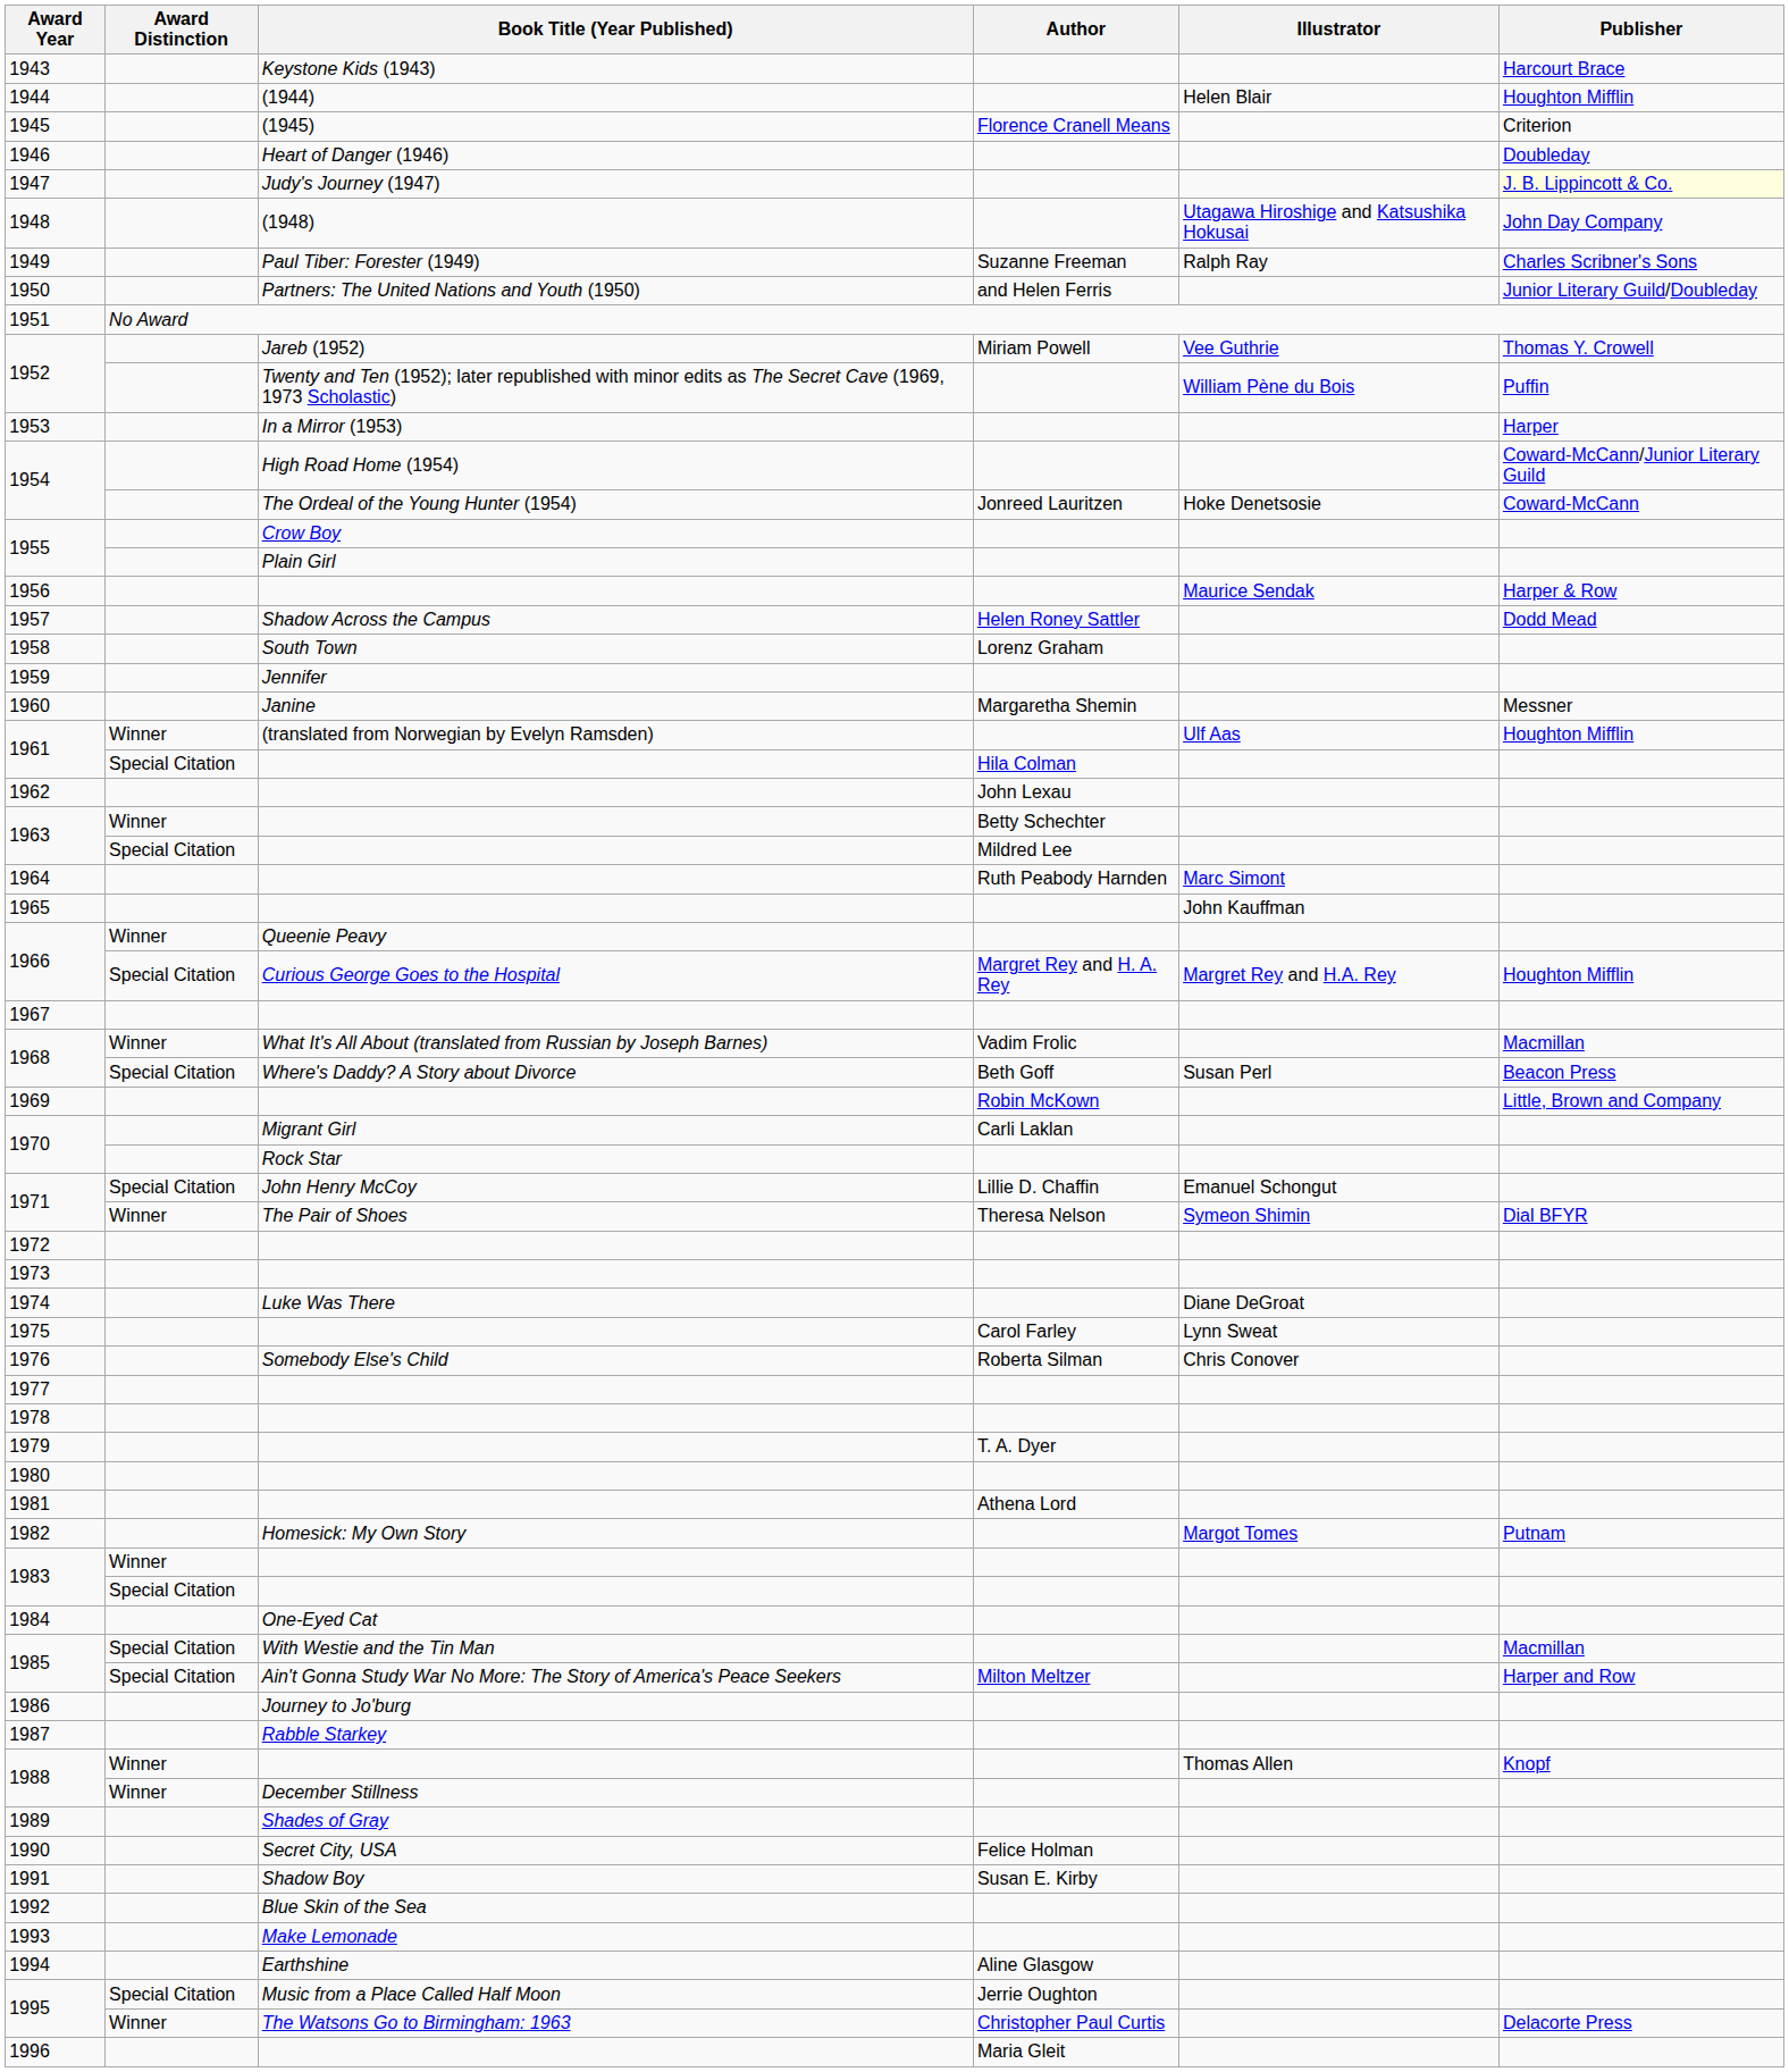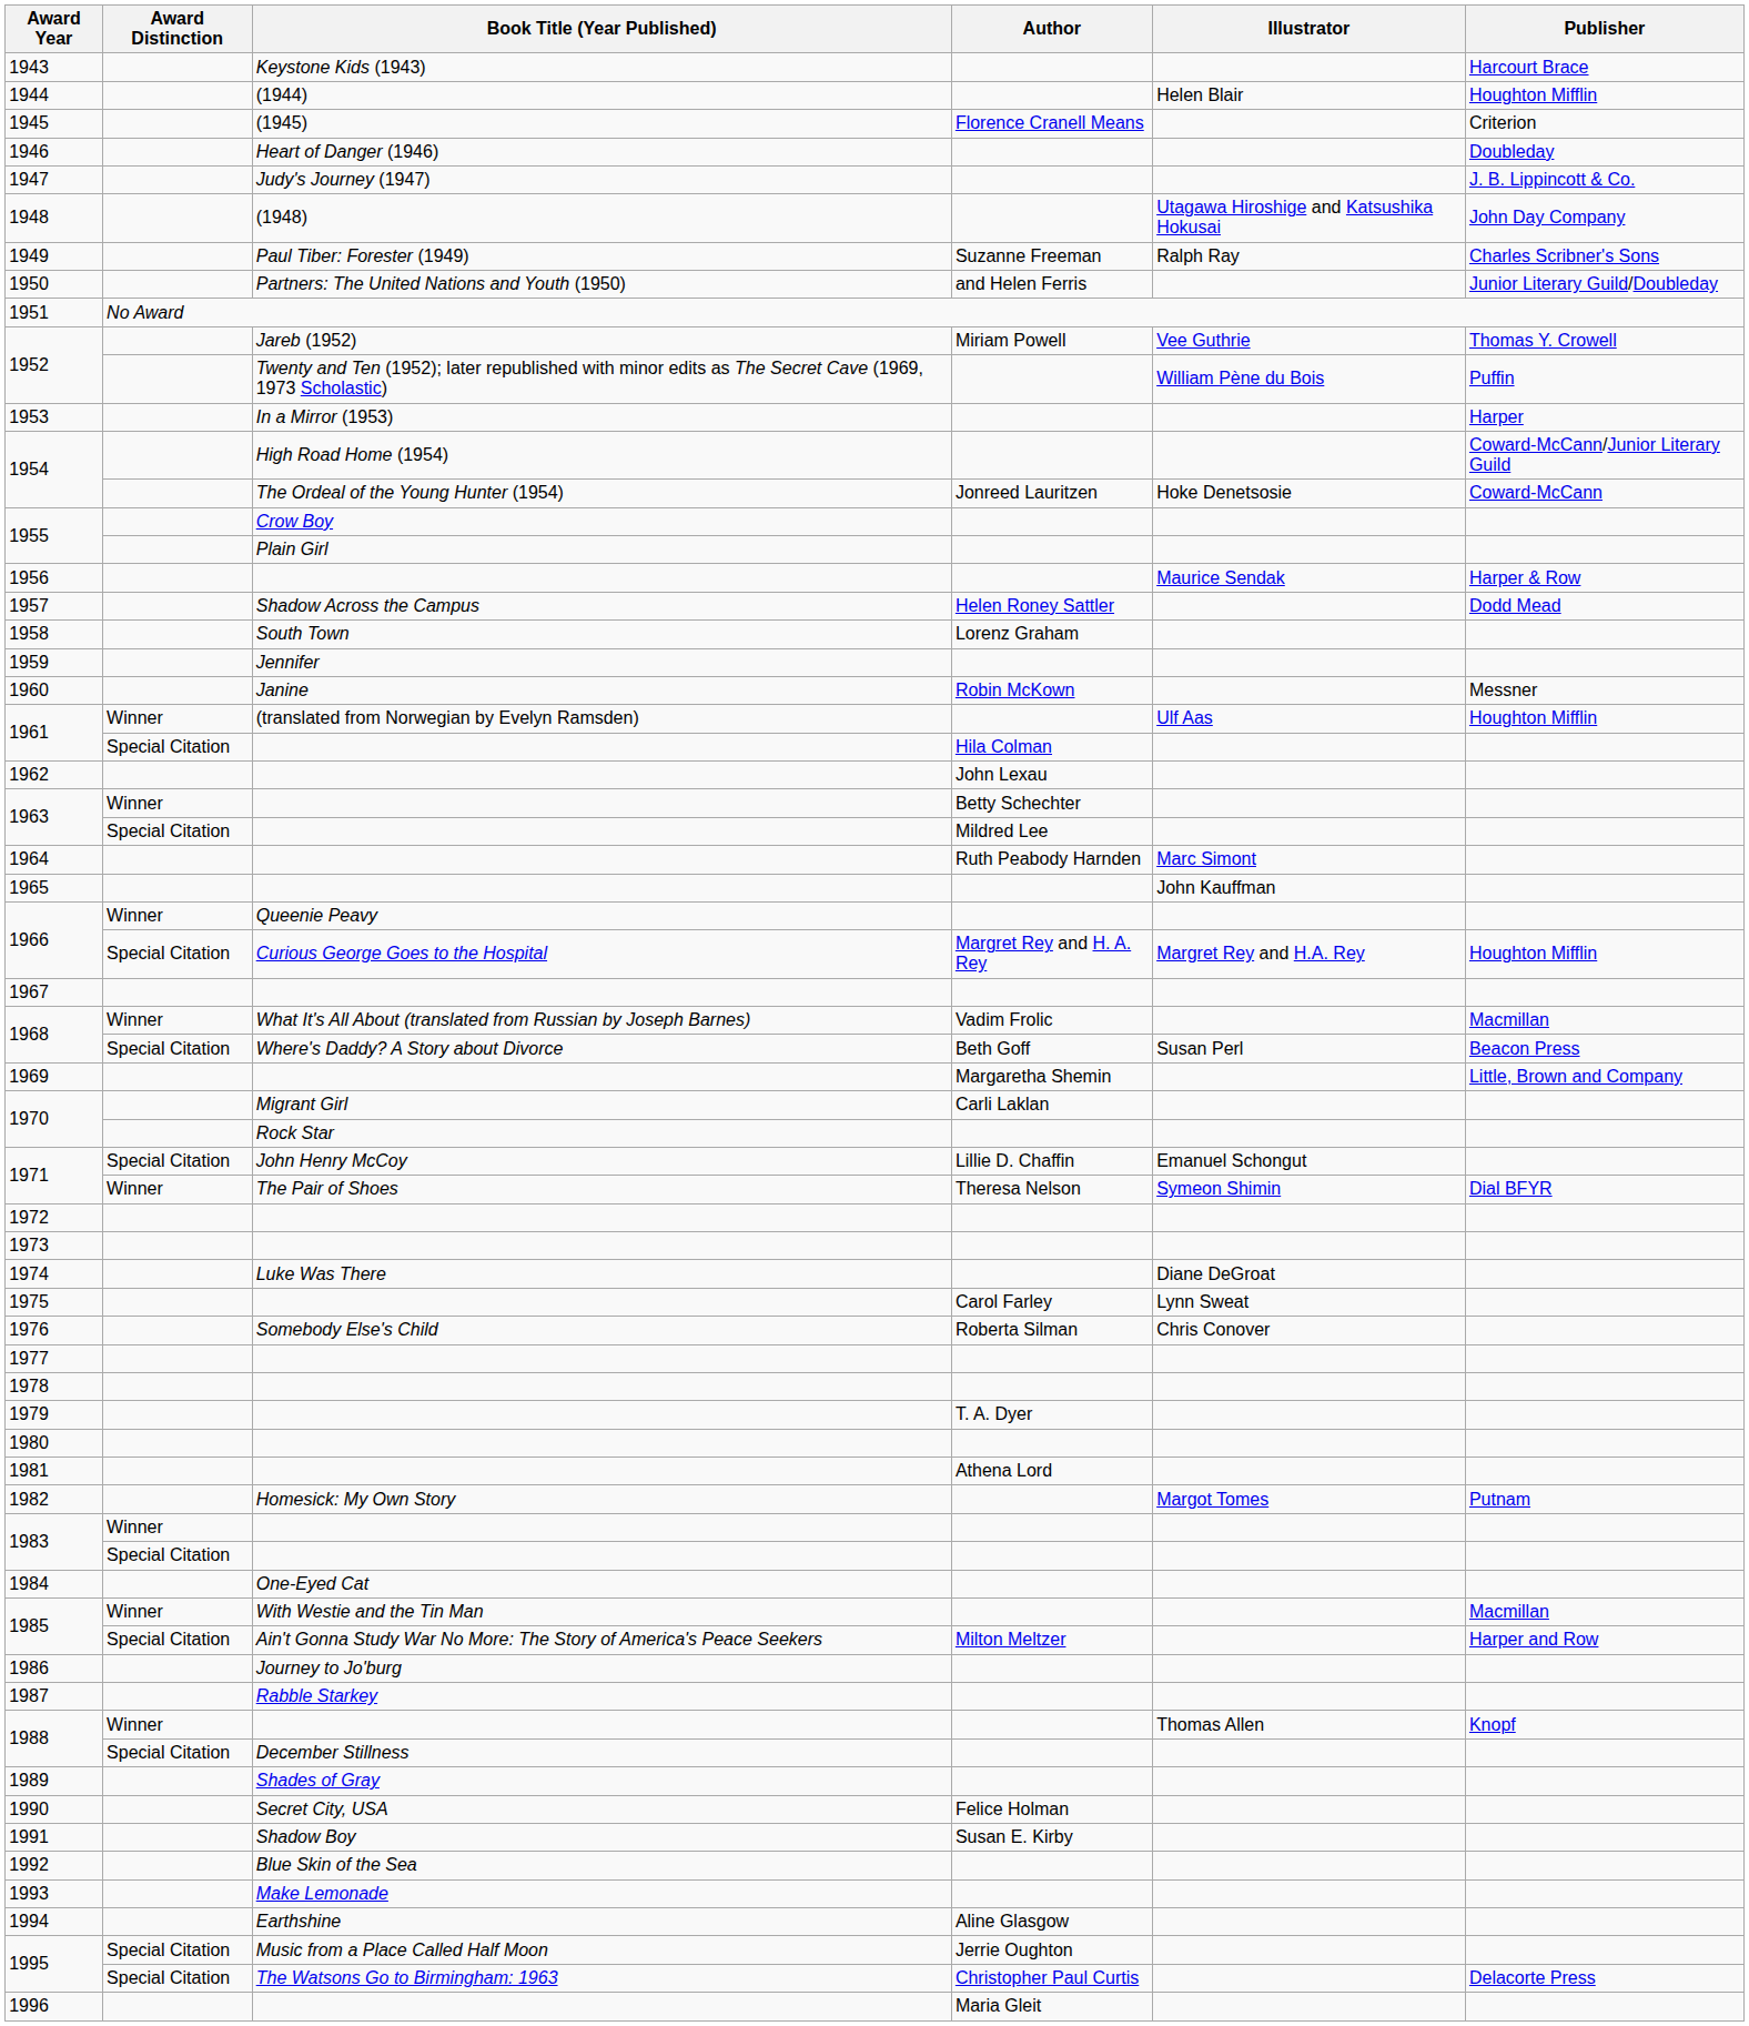1947 | Publisher: lightyellow background -> no background
1960 | Author: Margaretha Shemin -> Robin McKown
1969 | Author: Robin McKown -> Margaretha Shemin
1985 / With Westie and the Tin Man | Award Distinction: Special Citation -> Winner
1988 / December Stillness | Award Distinction: Winner -> Special Citation
1995 / The Watsons Go to Birmingham: 1963 | Award Distinction: Winner -> Special Citation
